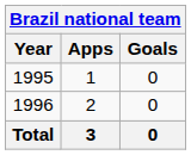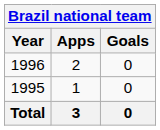rows swapped: 1995 <-> 1996
